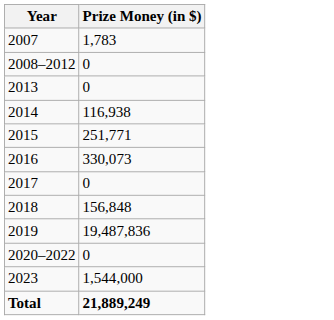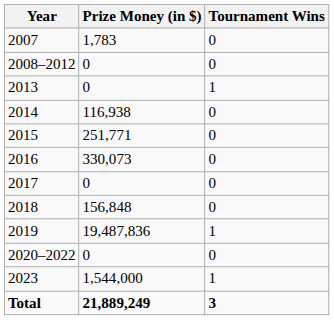+ column: Tournament Wins | 0 | 0 | 1 | 0 | 0 | 0 | 0 | 0 | 1 | 0 | 1 | 3
